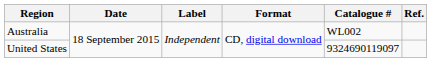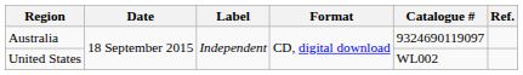Australia | Catalogue #: WL002 -> 9324690119097
United States | Catalogue #: 9324690119097 -> WL002
